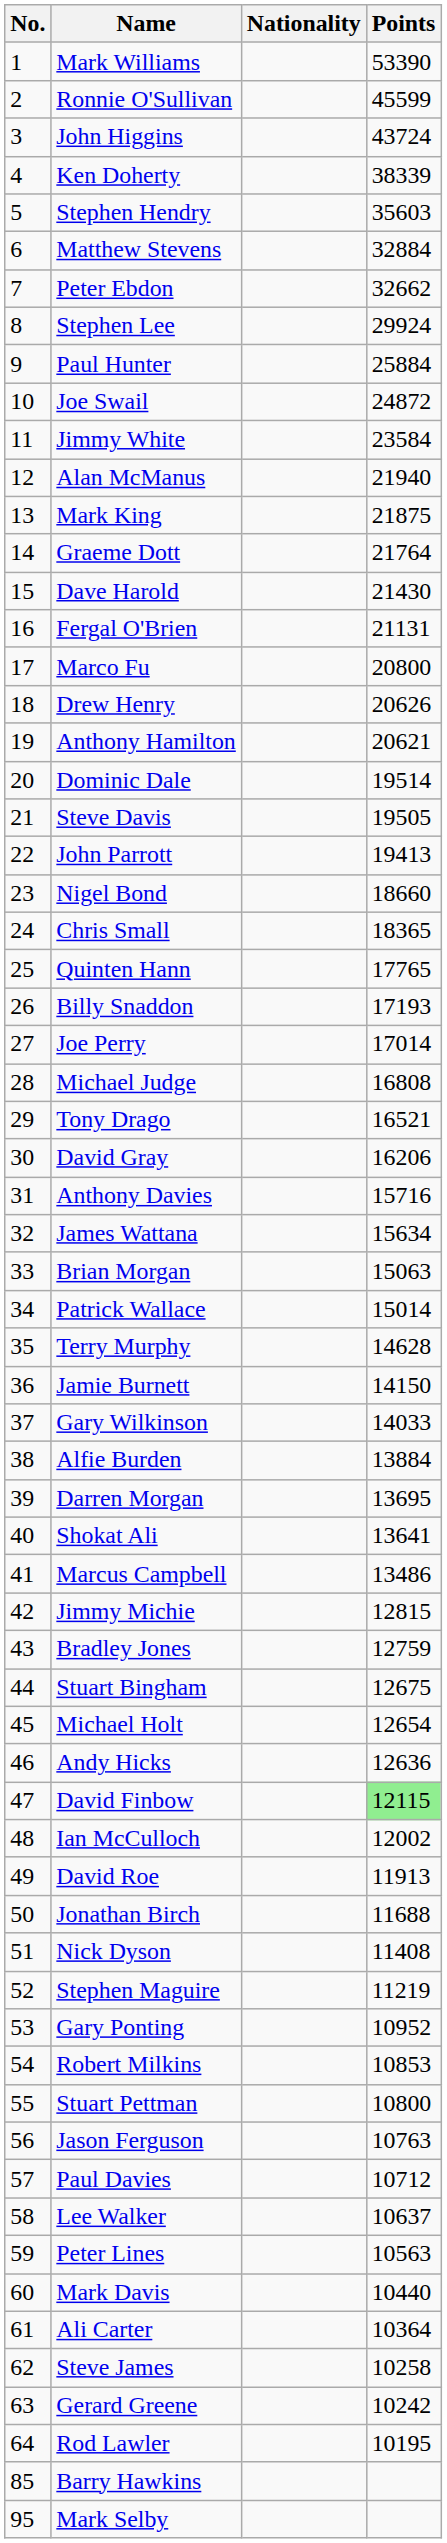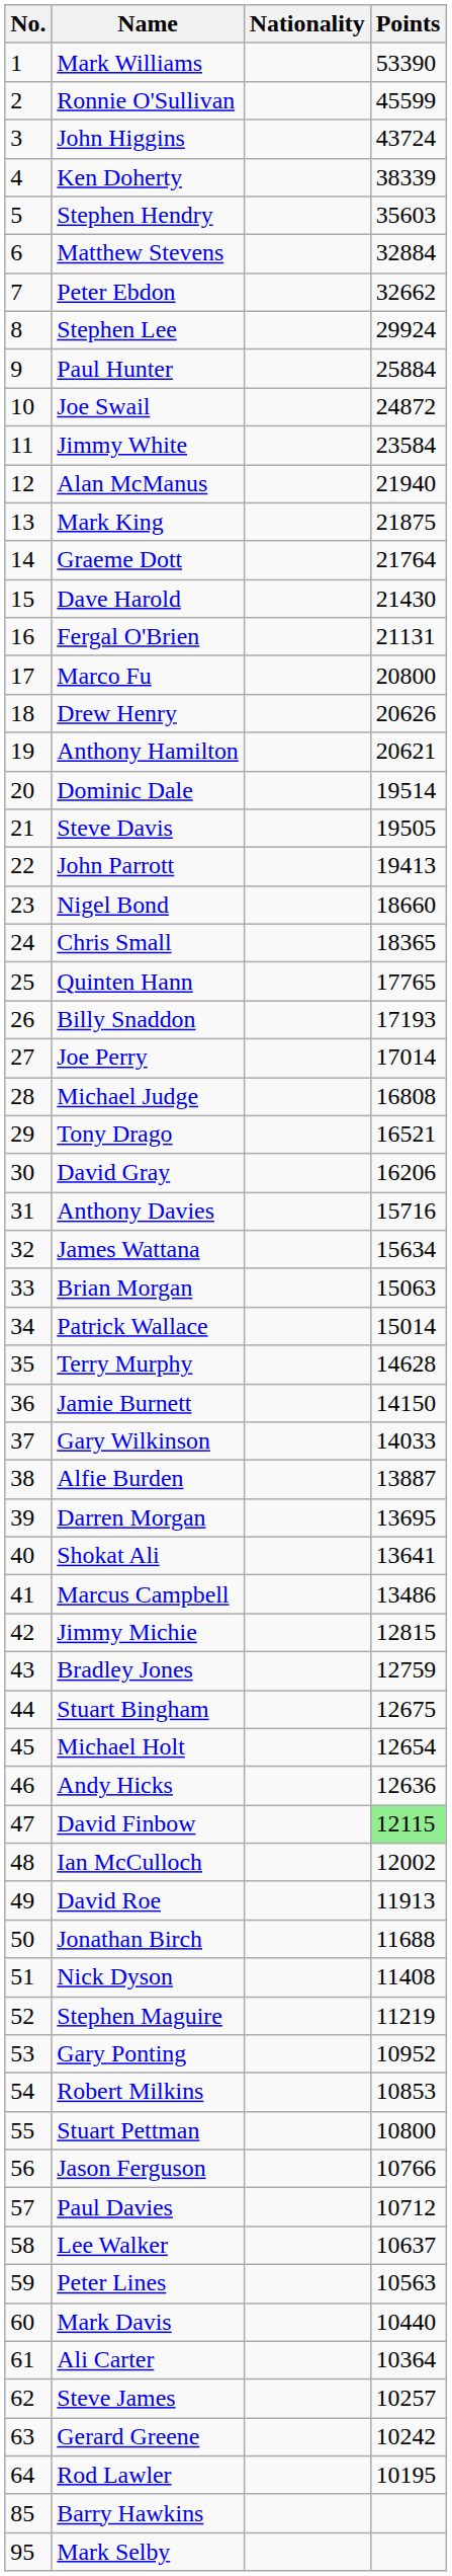Alfie Burden | Points: 13884 -> 13887
Jason Ferguson | Points: 10763 -> 10766
Steve James | Points: 10258 -> 10257
